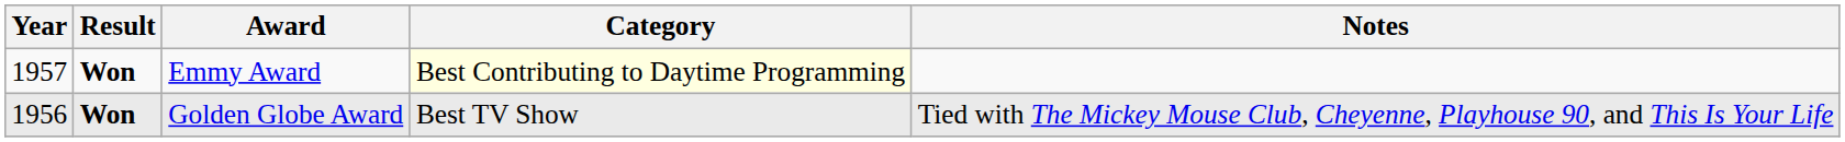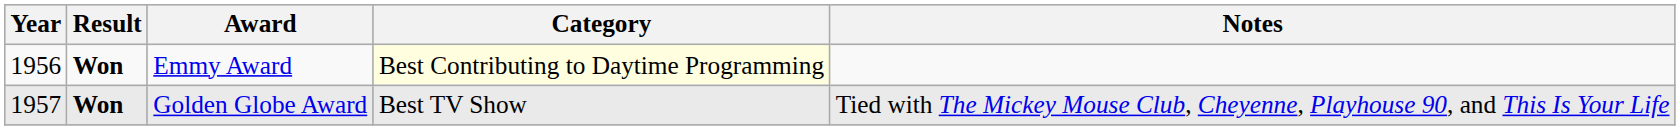Emmy Award | Year: 1957 -> 1956
Golden Globe Award | Year: 1956 -> 1957
